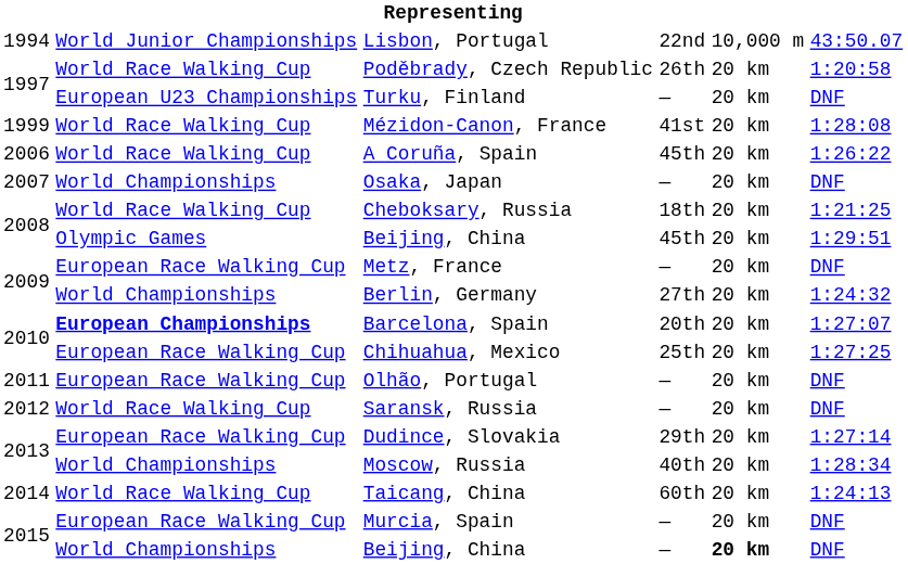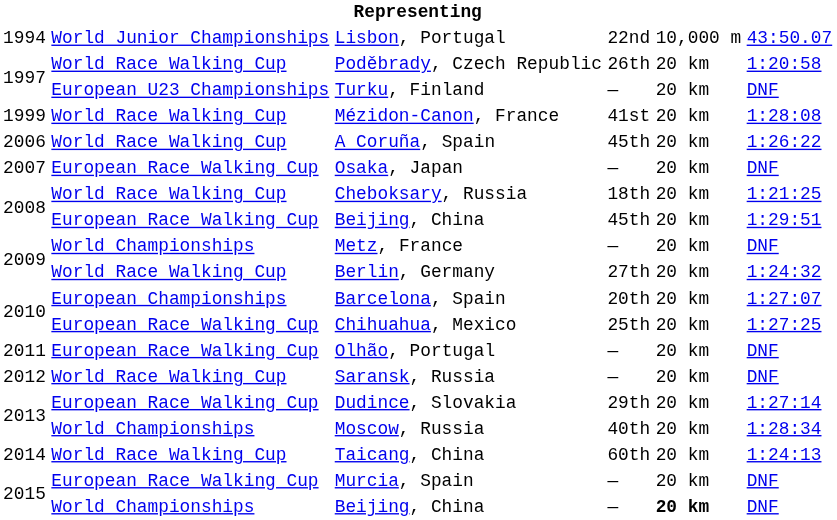Osaka, Japan | column 2: World Championships -> European Race Walking Cup
2008 / Beijing, China | column 2: Olympic Games -> European Race Walking Cup
Metz, France | column 2: European Race Walking Cup -> World Championships
Berlin, Germany | column 2: World Championships -> World Race Walking Cup
Barcelona, Spain | column 2: bold -> normal
